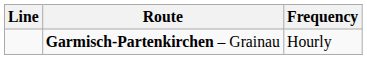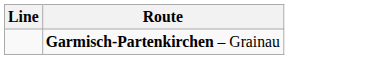- column: Frequency | Hourly
